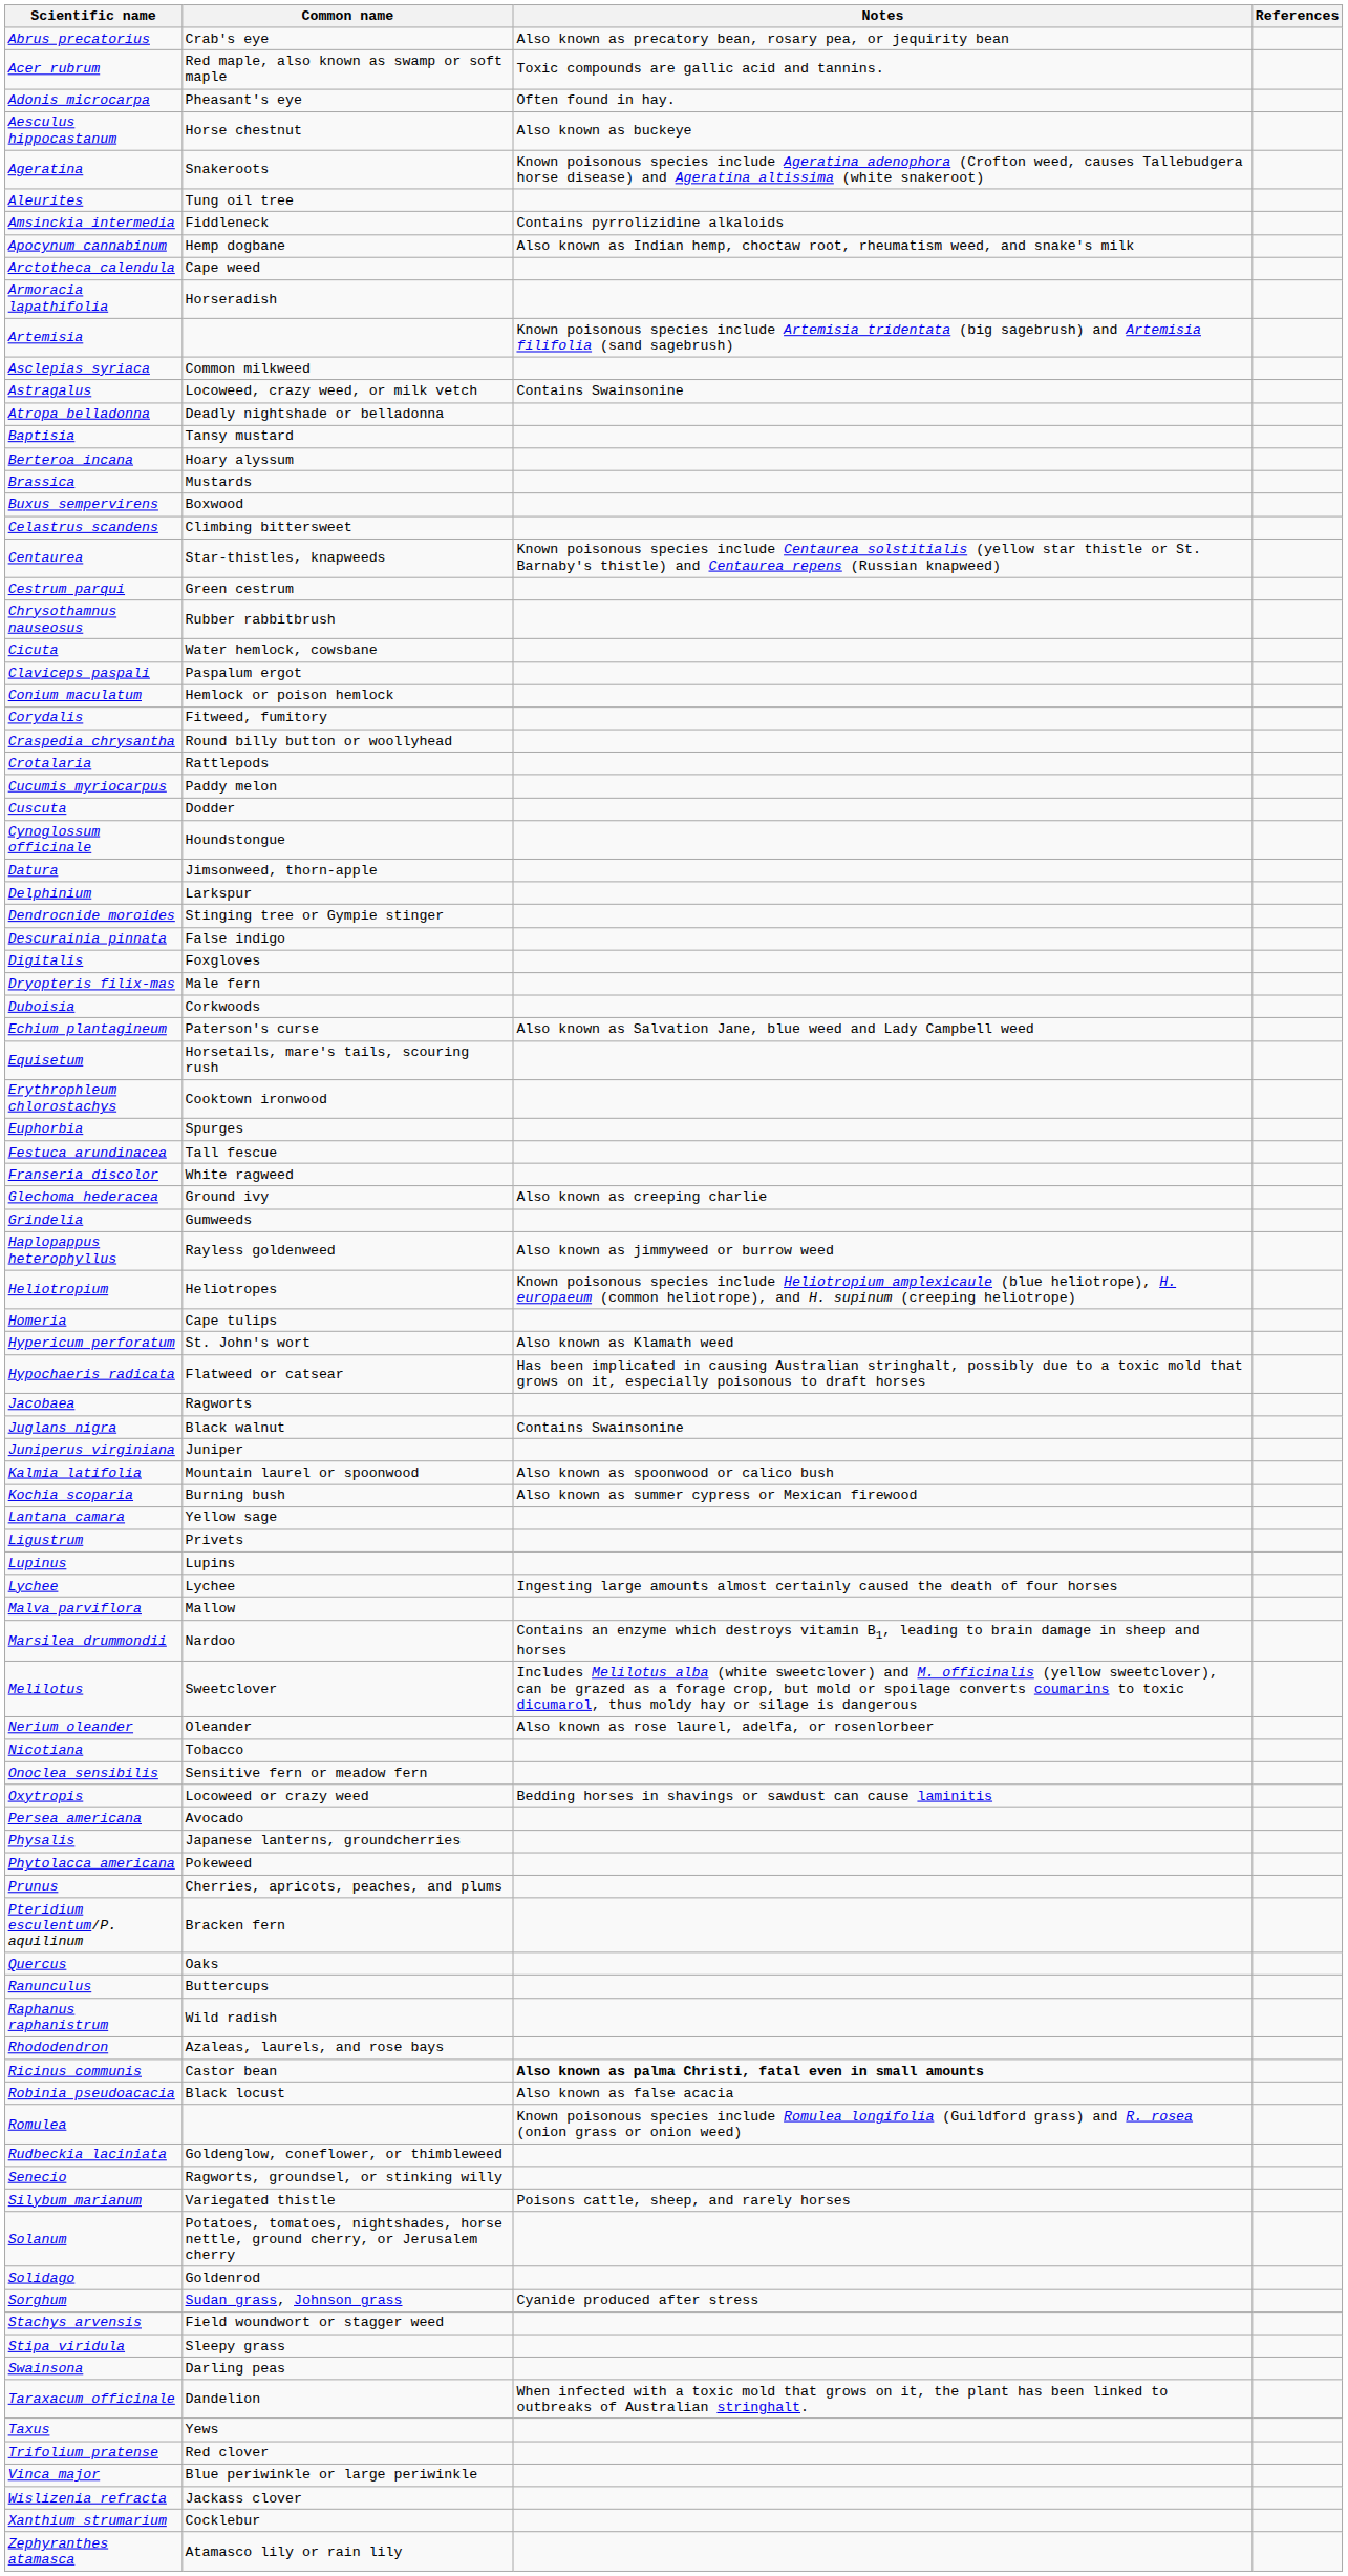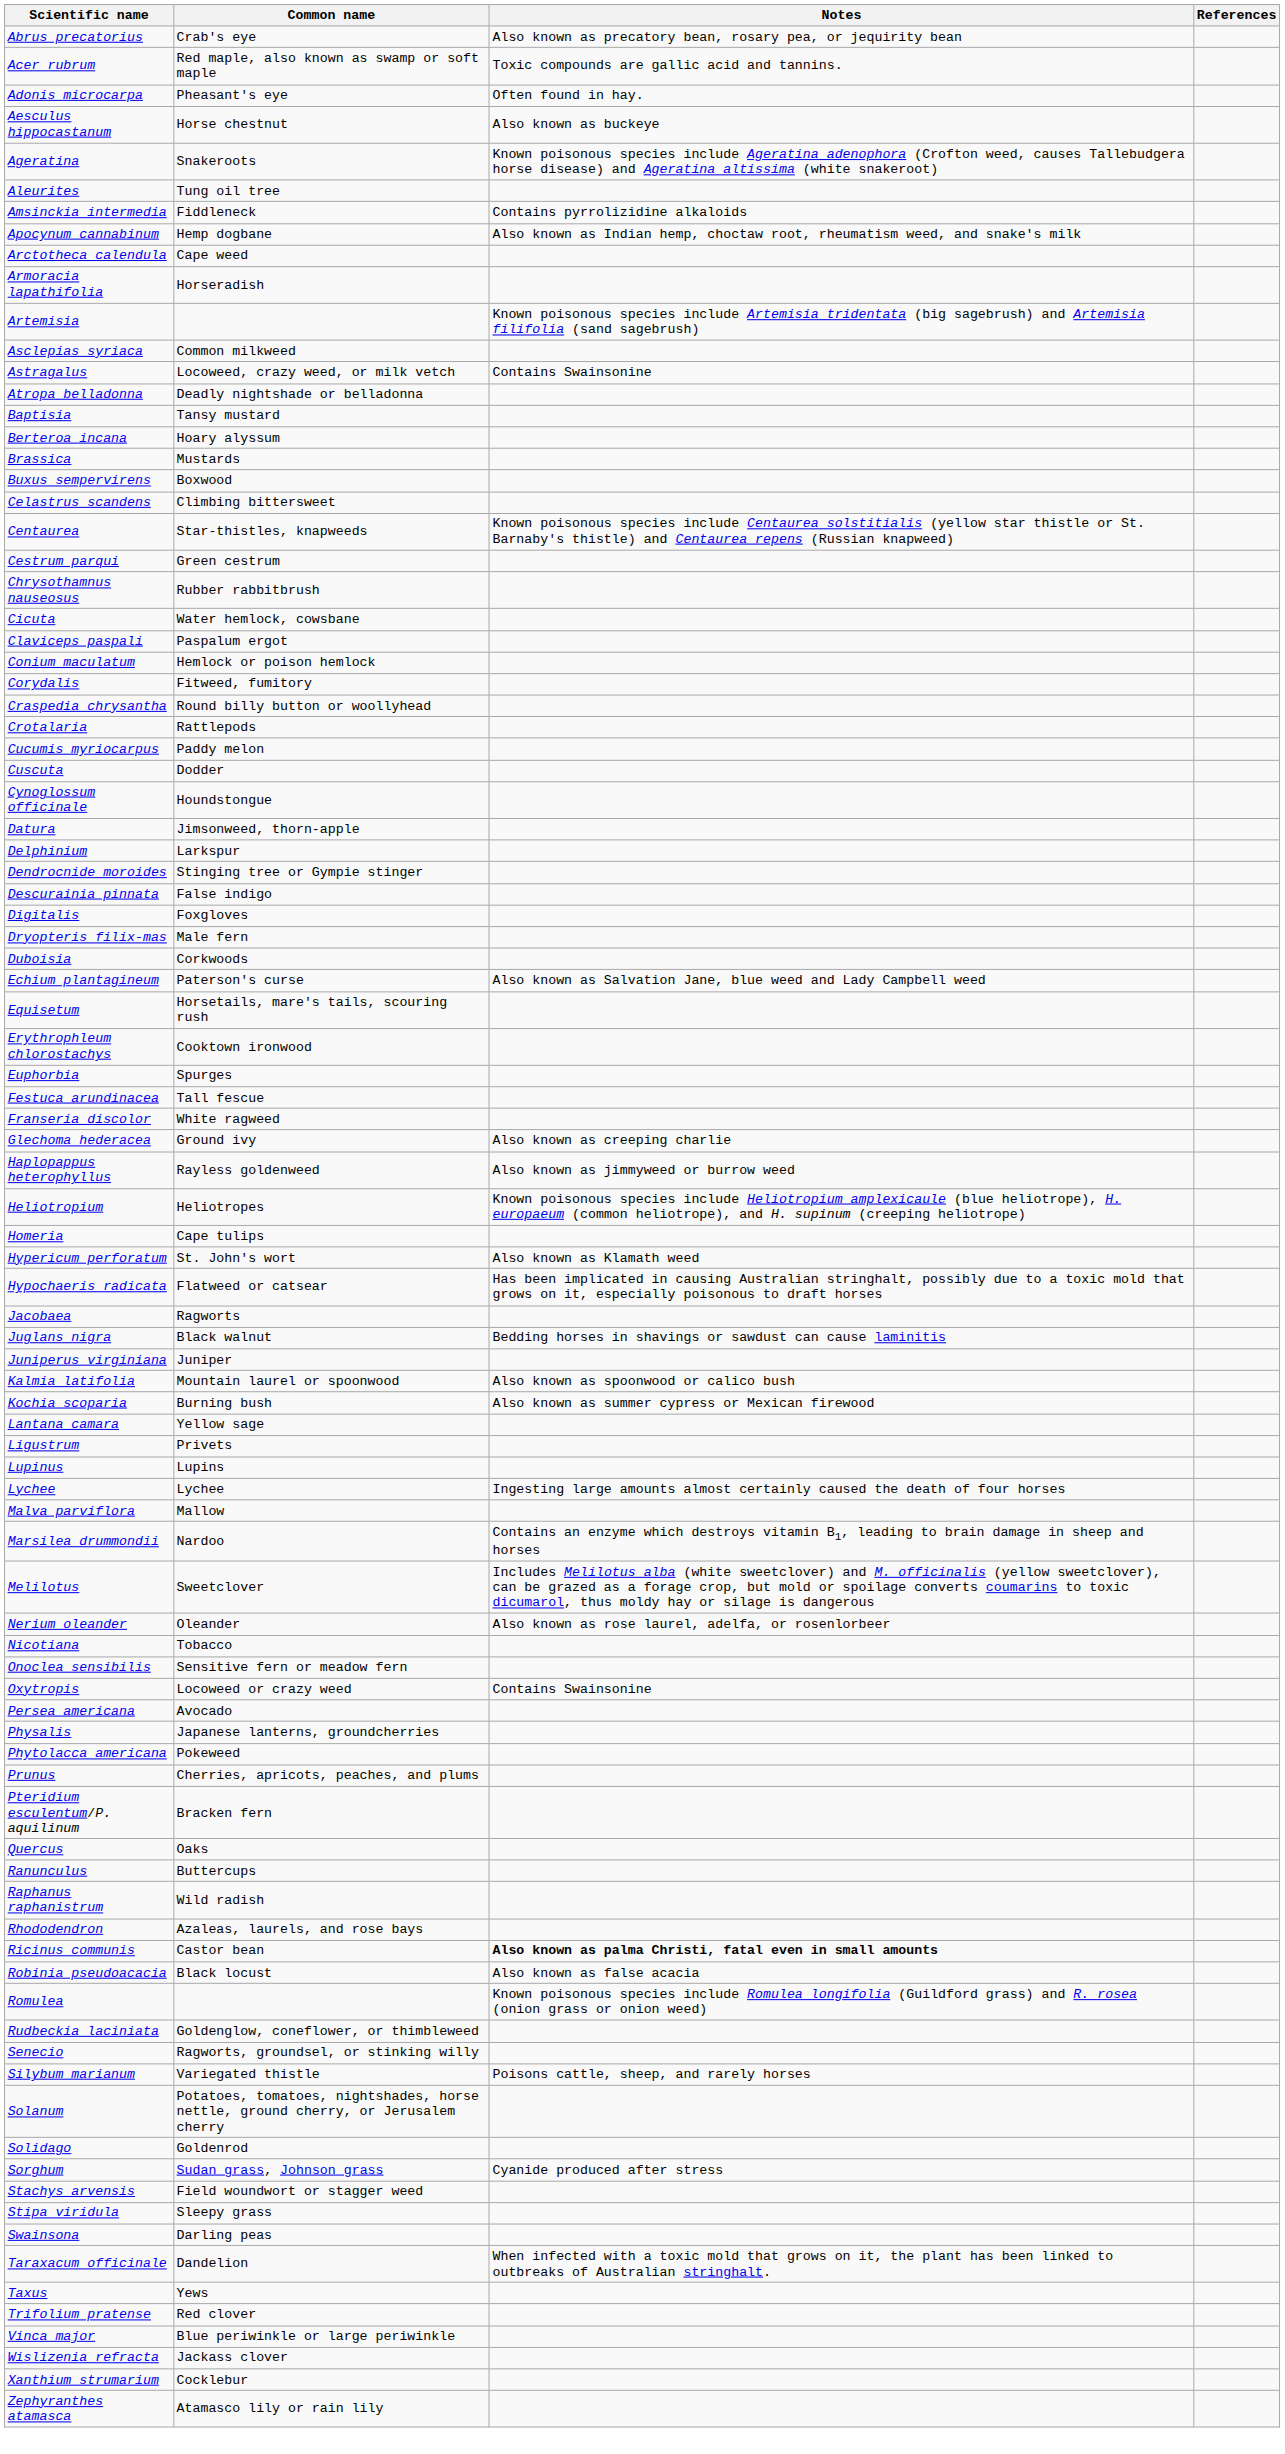- row: Grindelia | Gumweeds
Juglans nigra | Notes: Contains Swainsonine -> Bedding horses in shavings or sawdust can cause laminitis
Oxytropis | Notes: Bedding horses in shavings or sawdust can cause laminitis -> Contains Swainsonine
